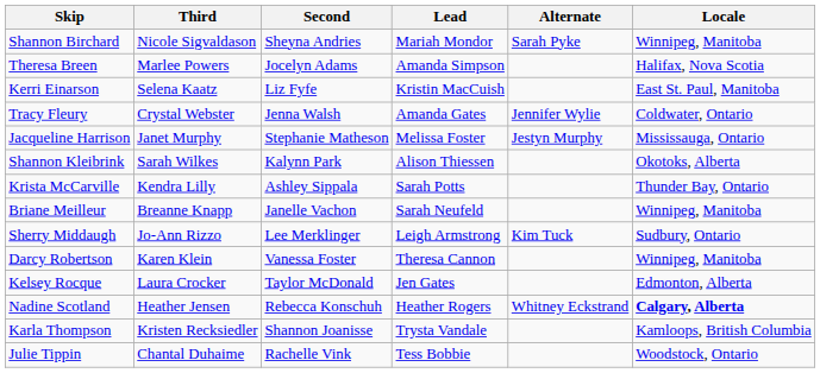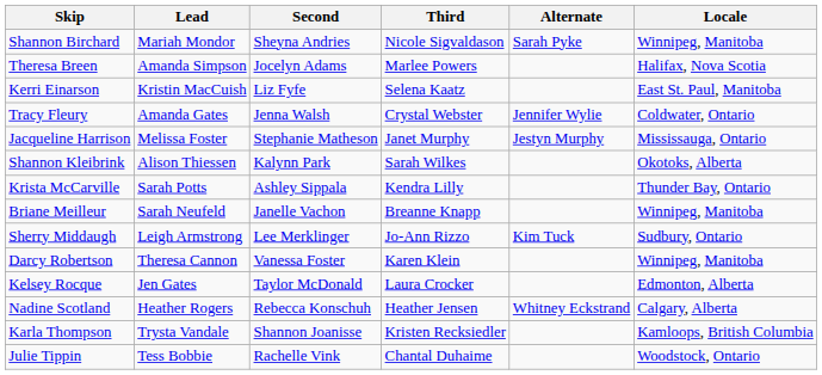columns swapped: Third <-> Lead
Nadine Scotland | Locale: bold -> normal
